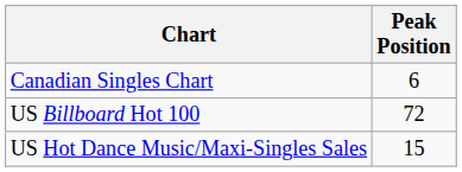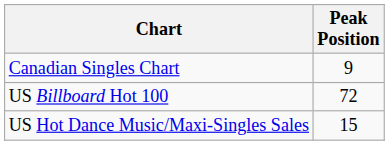Canadian Singles Chart | Peak Position: 6 -> 9
